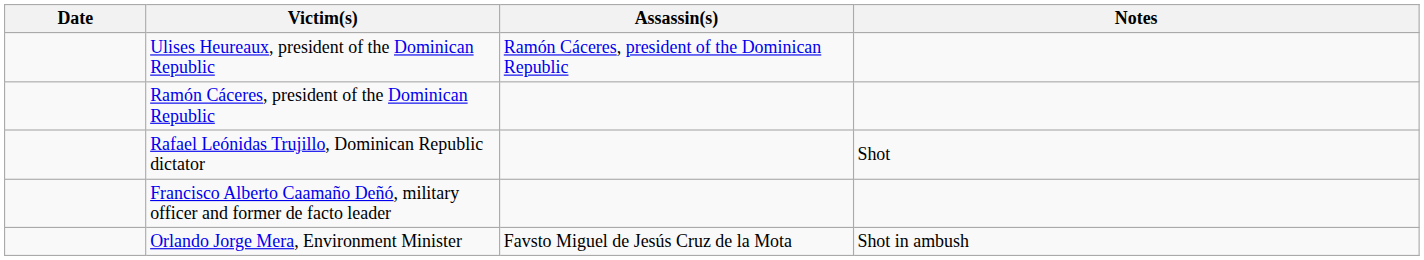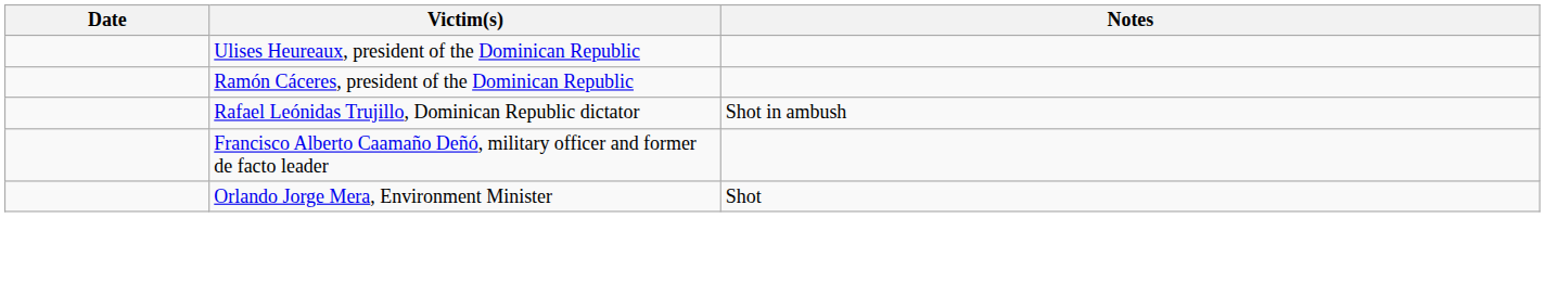- column: Assassin(s) | Ramón Cáceres, president of the Dominican Republic | Favsto Miguel de Jesús Cruz de la Mota
Rafael Leónidas Trujillo, Dominican Republic dictator | Notes: Shot -> Shot in ambush
Orlando Jorge Mera, Environment Minister | Notes: Shot in ambush -> Shot
